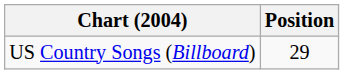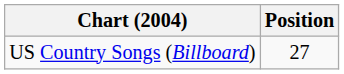US Country Songs (Billboard) | Position: 29 -> 27
